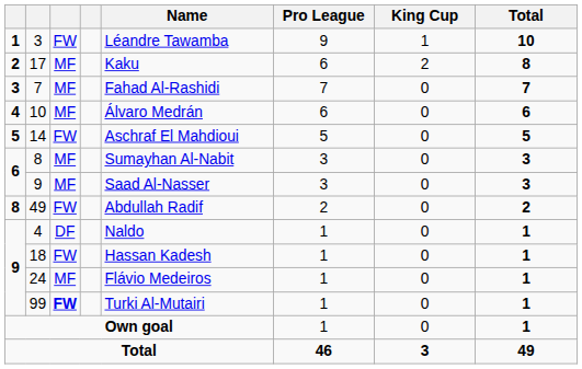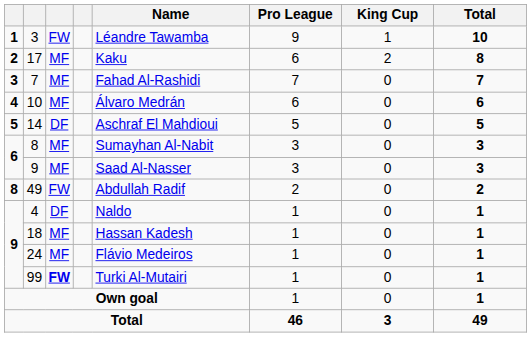14 | column 3: FW -> DF
18 | column 3: FW -> MF
